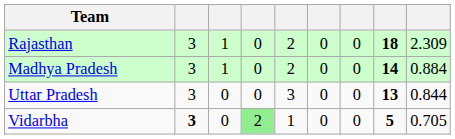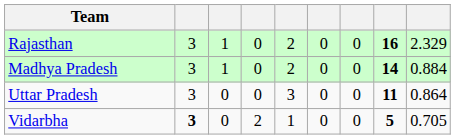Rajasthan | column 8: 18 -> 16
Rajasthan | column 9: 2.309 -> 2.329
Uttar Pradesh | column 8: 13 -> 11
Uttar Pradesh | column 9: 0.844 -> 0.864
Vidarbha | column 4: lightgreen background -> no background
